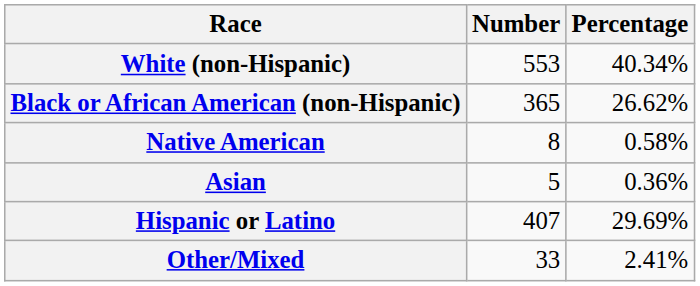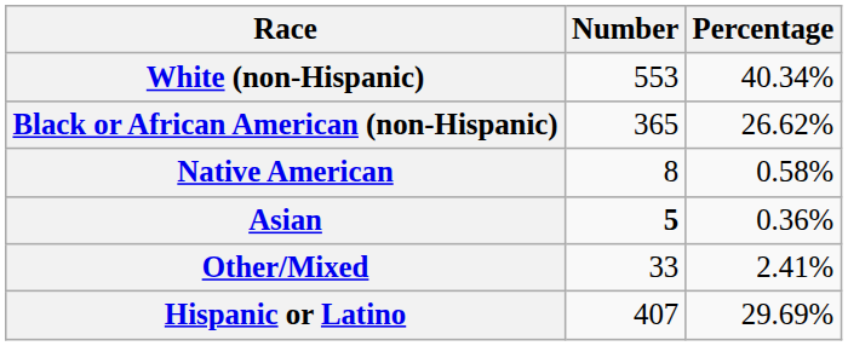Asian | Number: normal -> bold
rows swapped: Other/Mixed <-> Hispanic or Latino
